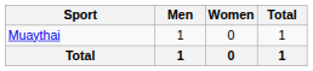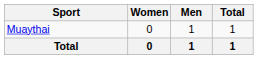columns swapped: Men <-> Women
